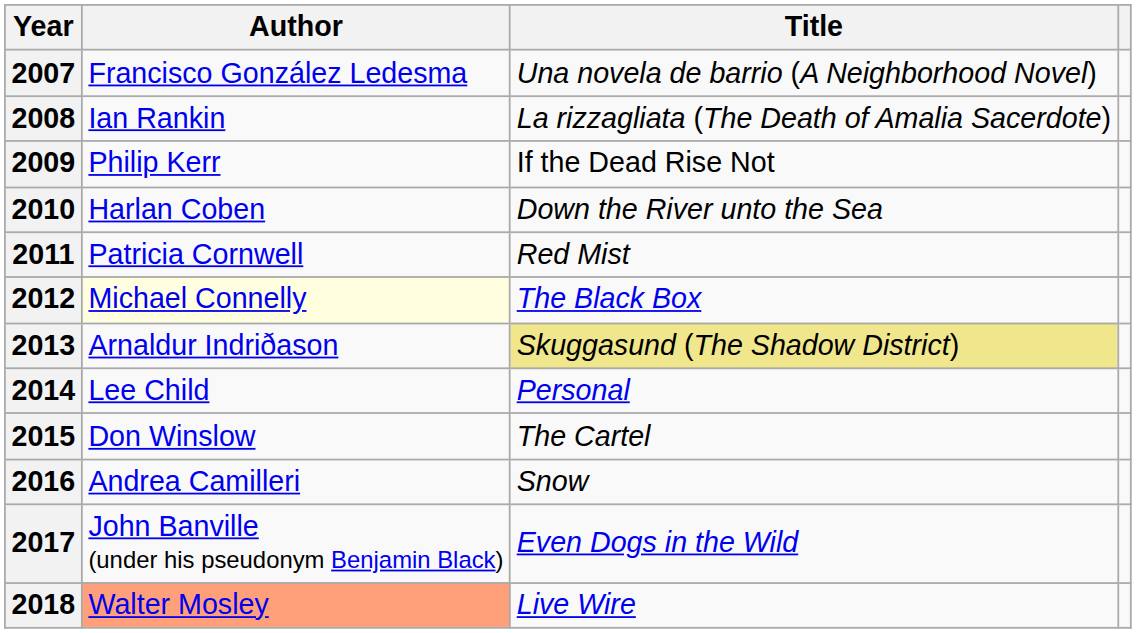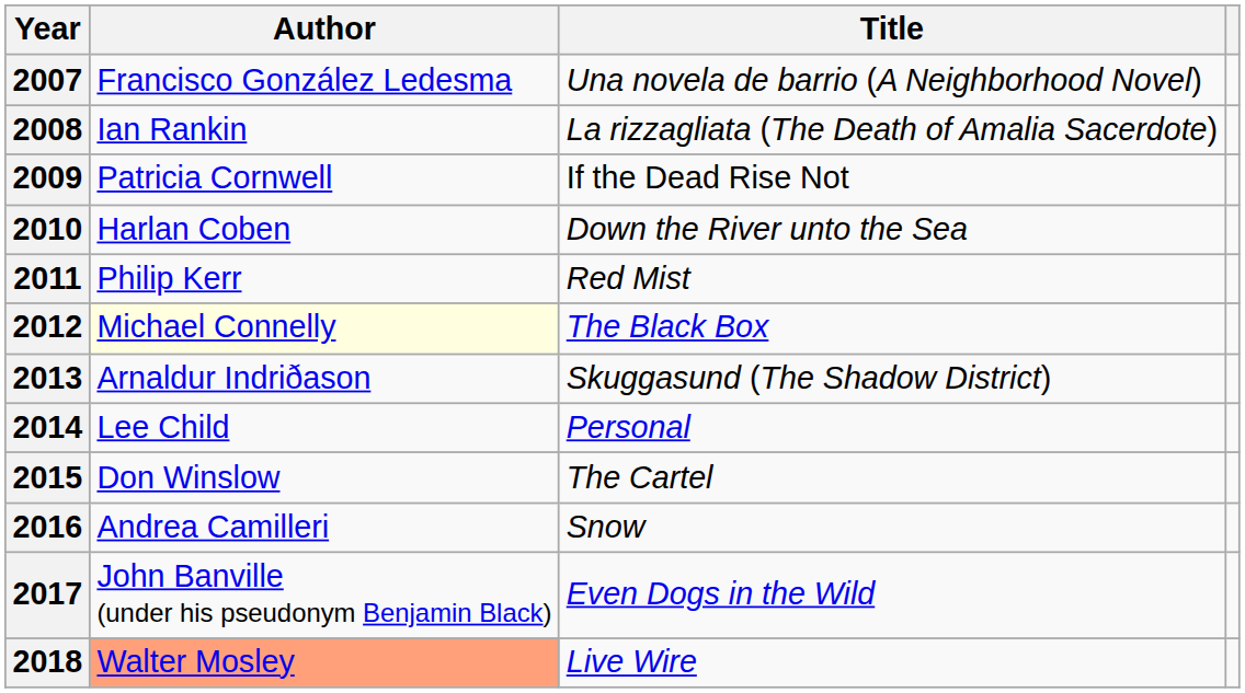2009 | Author: Philip Kerr -> Patricia Cornwell
2011 | Author: Patricia Cornwell -> Philip Kerr
2013 | Title: khaki background -> no background
